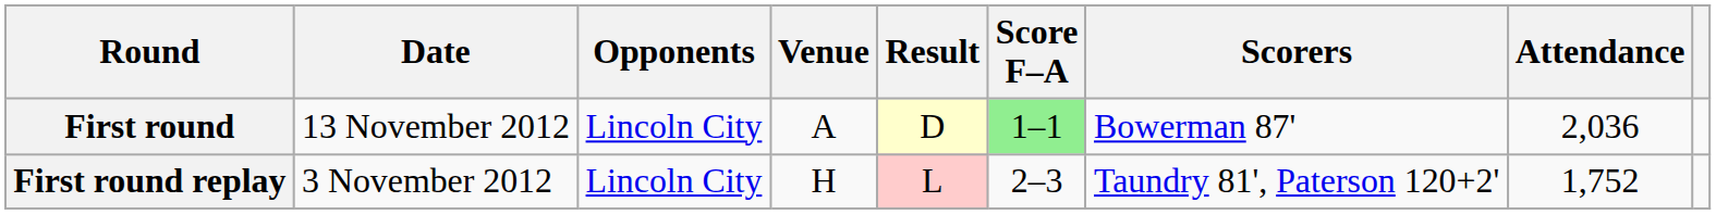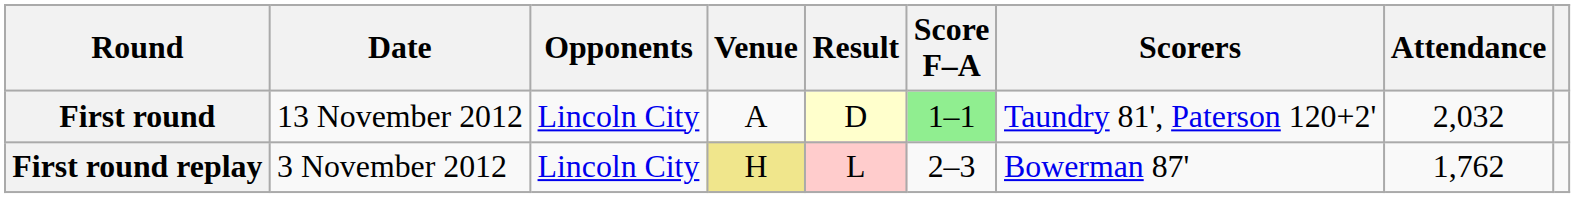First round | Scorers: Bowerman 87' -> Taundry 81', Paterson 120+2'
First round | Attendance: 2,036 -> 2,032
First round replay | Venue: no background -> khaki background
First round replay | Scorers: Taundry 81', Paterson 120+2' -> Bowerman 87'
First round replay | Attendance: 1,752 -> 1,762
